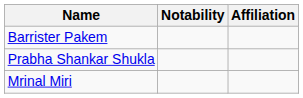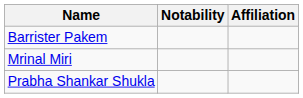rows swapped: Mrinal Miri <-> Prabha Shankar Shukla
